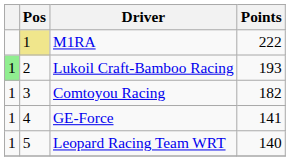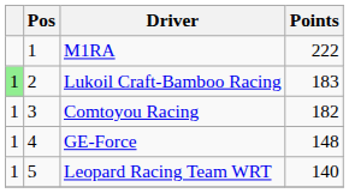M1RA | Pos: khaki background -> no background
Lukoil Craft-Bamboo Racing | Points: 193 -> 183
GE-Force | Points: 141 -> 148
